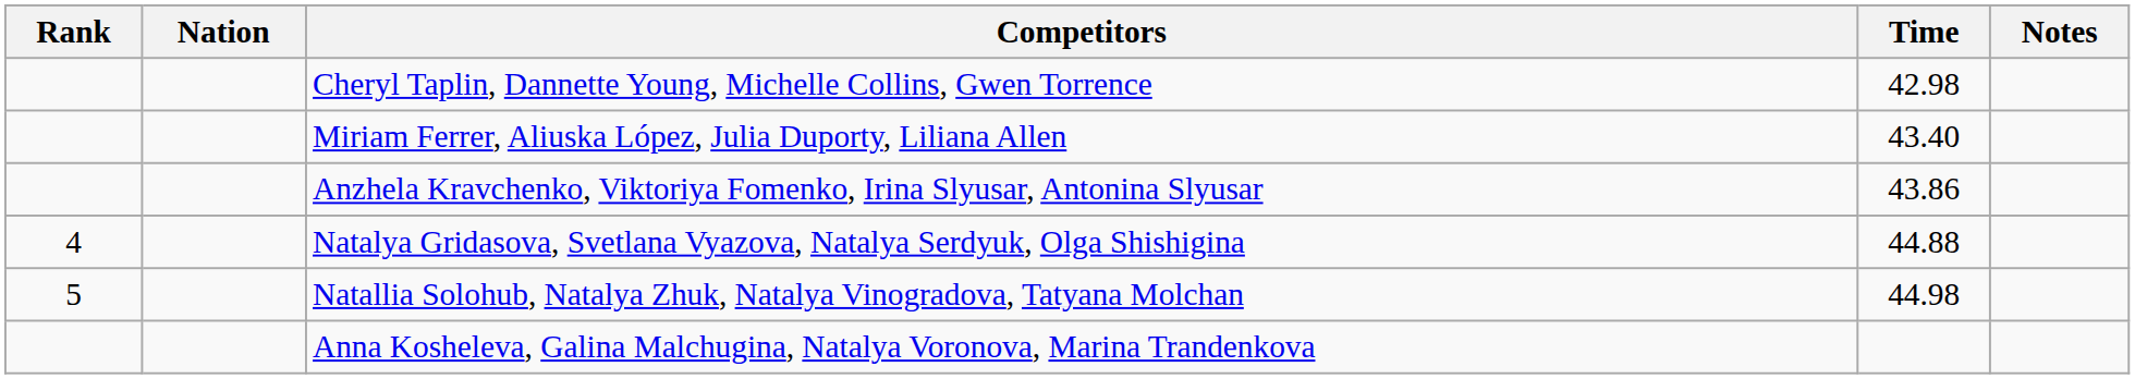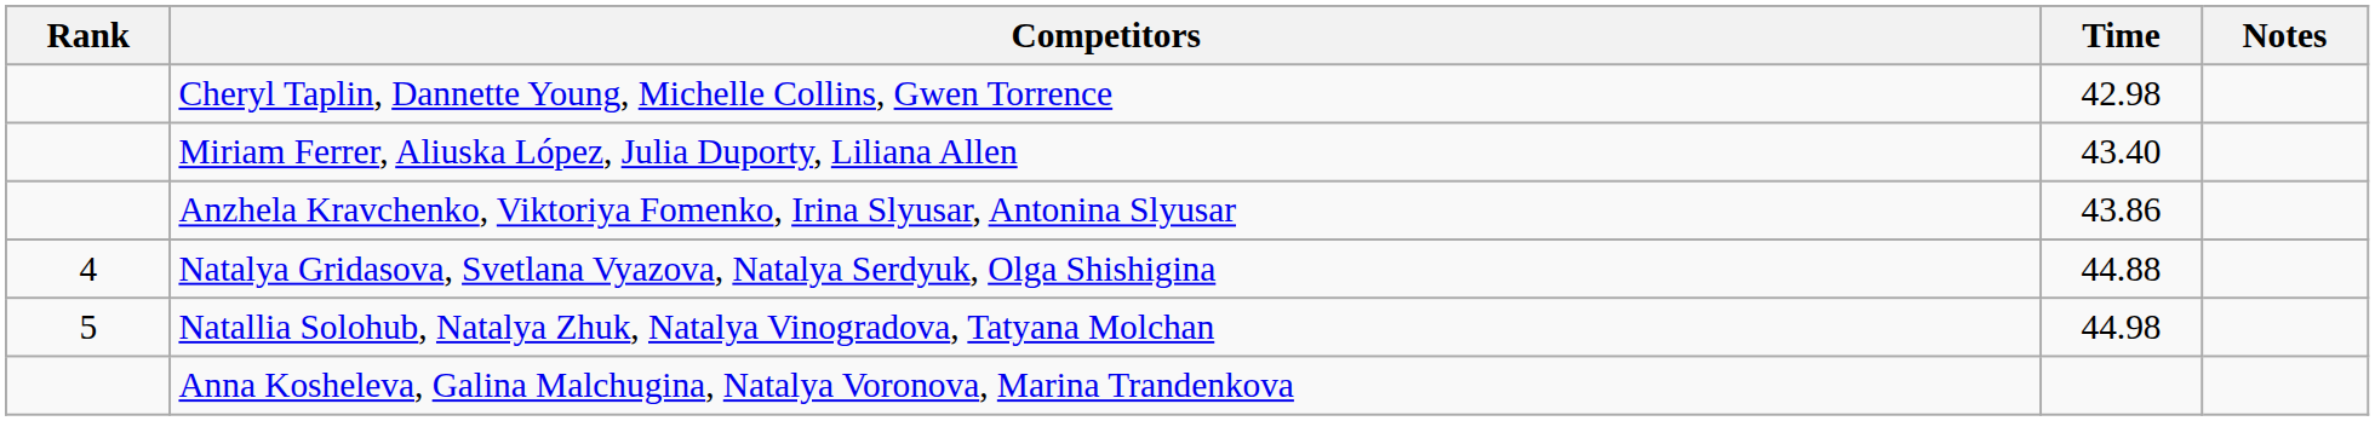- column: Nation
